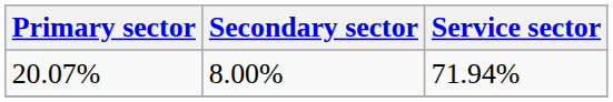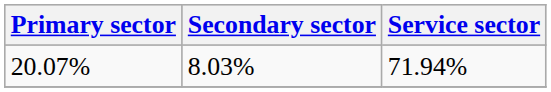20.07% | Secondary sector: 8.00% -> 8.03%
